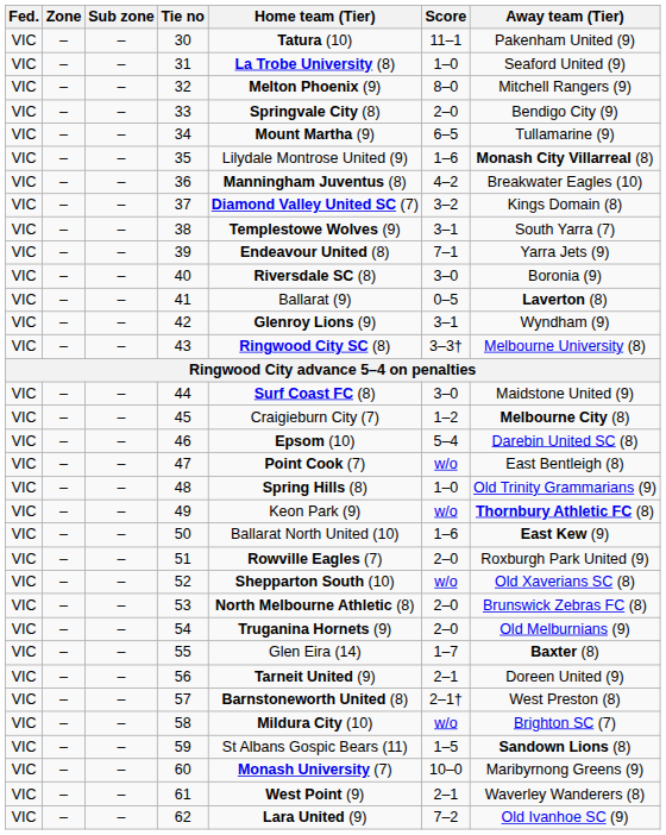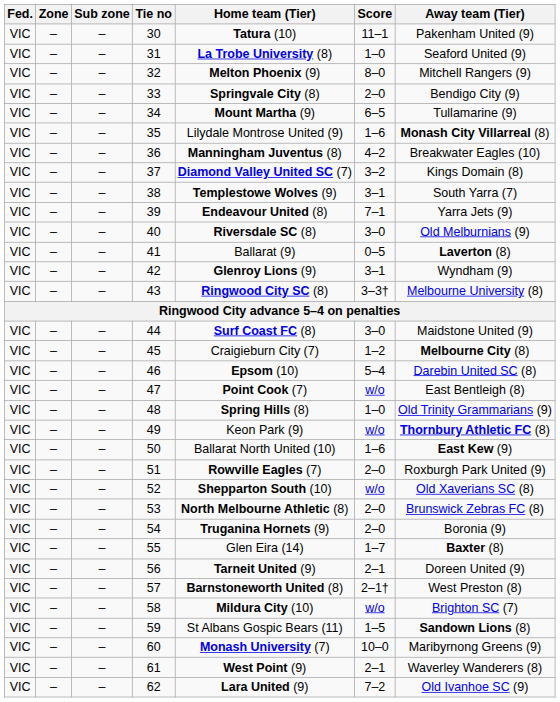40 | Away team (Tier): Boronia (9) -> Old Melburnians (9)
54 | Away team (Tier): Old Melburnians (9) -> Boronia (9)
